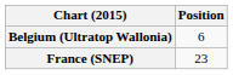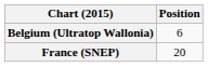France (SNEP) | Position: 23 -> 20
